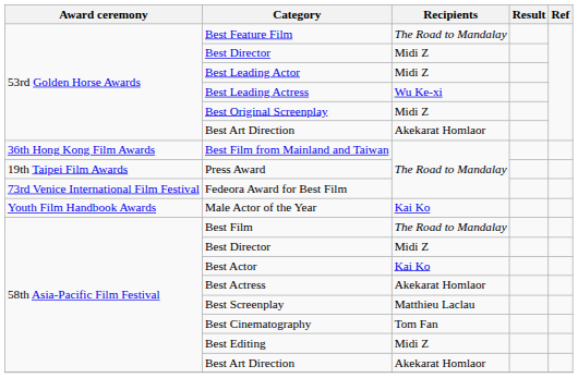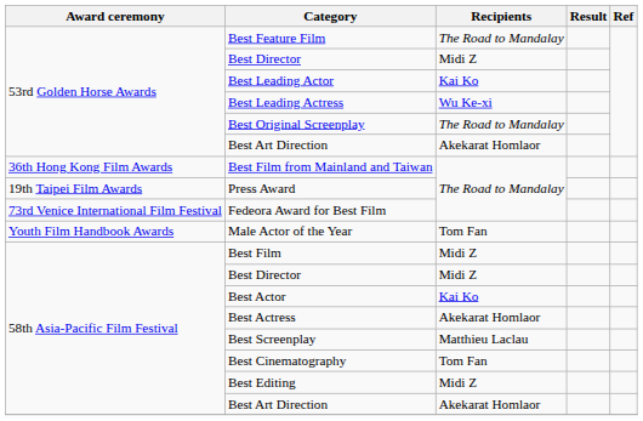Best Leading Actor | Recipients: Midi Z -> Kai Ko
Best Original Screenplay | Recipients: Midi Z -> The Road to Mandalay
Male Actor of the Year | Recipients: Kai Ko -> Tom Fan
Best Film | Recipients: The Road to Mandalay -> Midi Z
